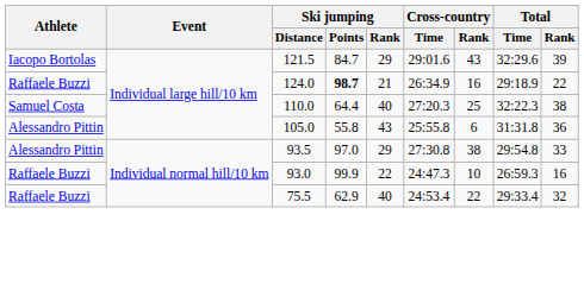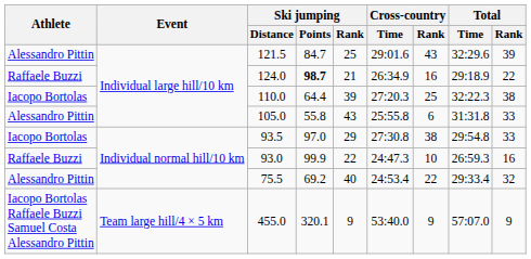121.5 | Athlete: Iacopo Bortolas -> Alessandro Pittin
121.5 | Ski jumping / Rank: 29 -> 25
110.0 | Athlete: Samuel Costa -> Iacopo Bortolas
110.0 | Ski jumping / Rank: 40 -> 39
105.0 | Total / Rank: 36 -> 33
93.5 | Athlete: Alessandro Pittin -> Iacopo Bortolas
75.5 | Athlete: Raffaele Buzzi -> Alessandro Pittin
75.5 | Ski jumping / Points: 62.9 -> 69.2
+ row: Iacopo Bortolas Raffaele Buzzi Samuel Costa Alessandro Pittin | Team large hill/4 × 5 km | 455.0 | 320.1 | 9 | 53:40.0 | 9 | 57:07.0 | 9
